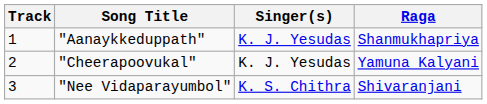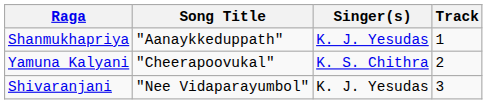columns swapped: Track <-> Raga
"Cheerapoovukal" | Singer(s): K. J. Yesudas -> K. S. Chithra
"Nee Vidaparayumbol" | Singer(s): K. S. Chithra -> K. J. Yesudas
